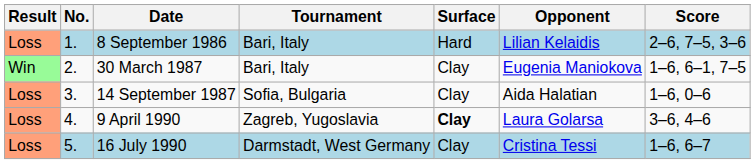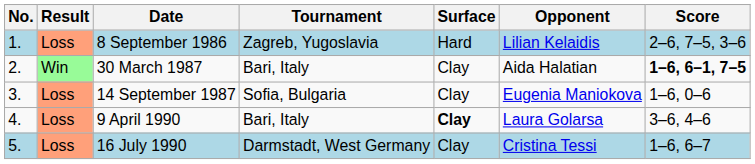columns swapped: Result <-> No.
8 September 1986 | Tournament: Bari, Italy -> Zagreb, Yugoslavia
30 March 1987 | Opponent: Eugenia Maniokova -> Aida Halatian
30 March 1987 | Score: normal -> bold
14 September 1987 | Opponent: Aida Halatian -> Eugenia Maniokova
9 April 1990 | Tournament: Zagreb, Yugoslavia -> Bari, Italy
